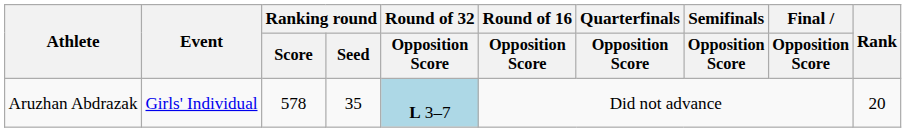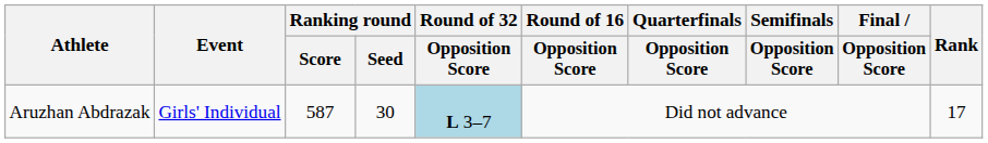Aruzhan Abdrazak | Ranking round / Score: 578 -> 587
Aruzhan Abdrazak | Ranking round / Seed: 35 -> 30
Aruzhan Abdrazak | Rank: 20 -> 17
